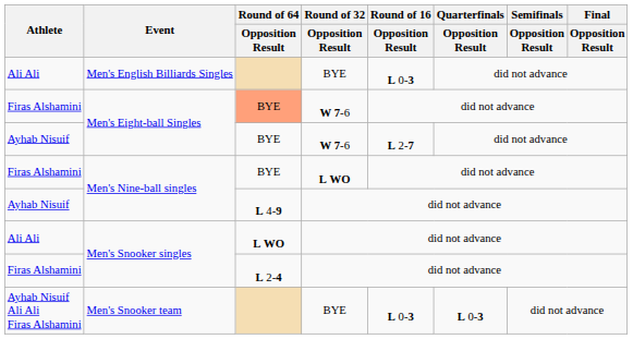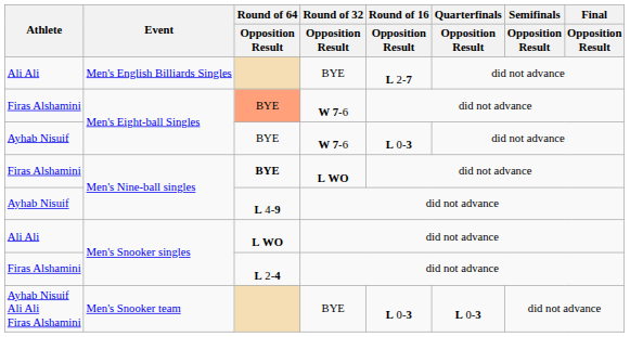Men's English Billiards Singles | Round of 16 / Opposition Result: L 0-3 -> L 2-7
Ayhab Nisuif / Men's Eight-ball Singles | Round of 16 / Opposition Result: L 2-7 -> L 0-3
Firas Alshamini / Men's Nine-ball singles | Round of 64 / Opposition Result: normal -> bold
